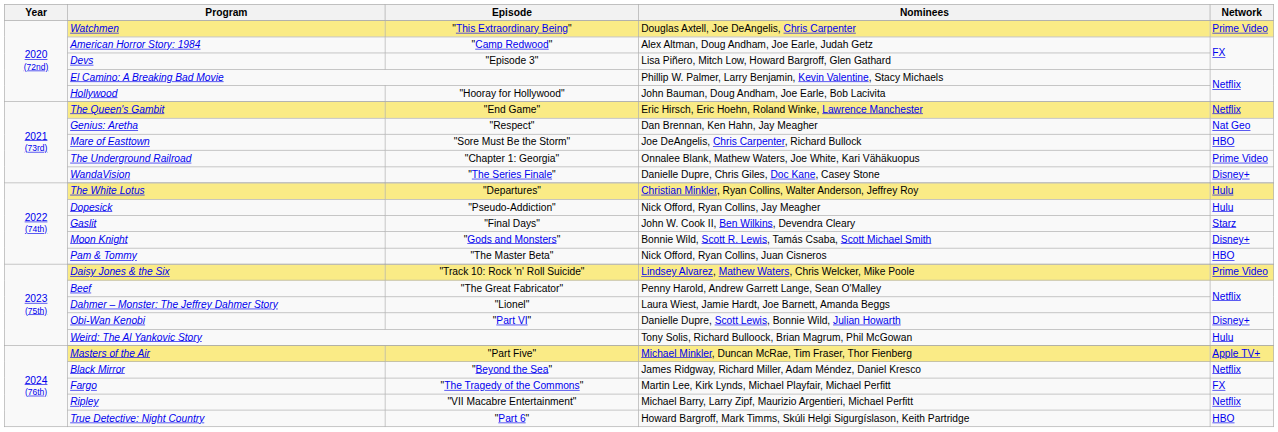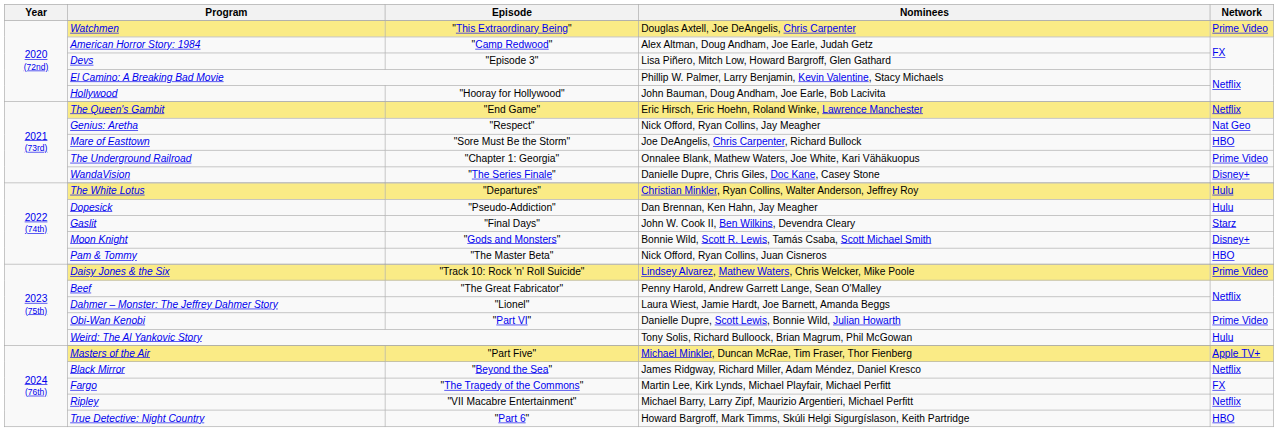Genius: Aretha | Nominees: Dan Brennan, Ken Hahn, Jay Meagher -> Nick Offord, Ryan Collins, Jay Meagher
Dopesick | Nominees: Nick Offord, Ryan Collins, Jay Meagher -> Dan Brennan, Ken Hahn, Jay Meagher
Obi-Wan Kenobi | Network: Disney+ -> Prime Video
